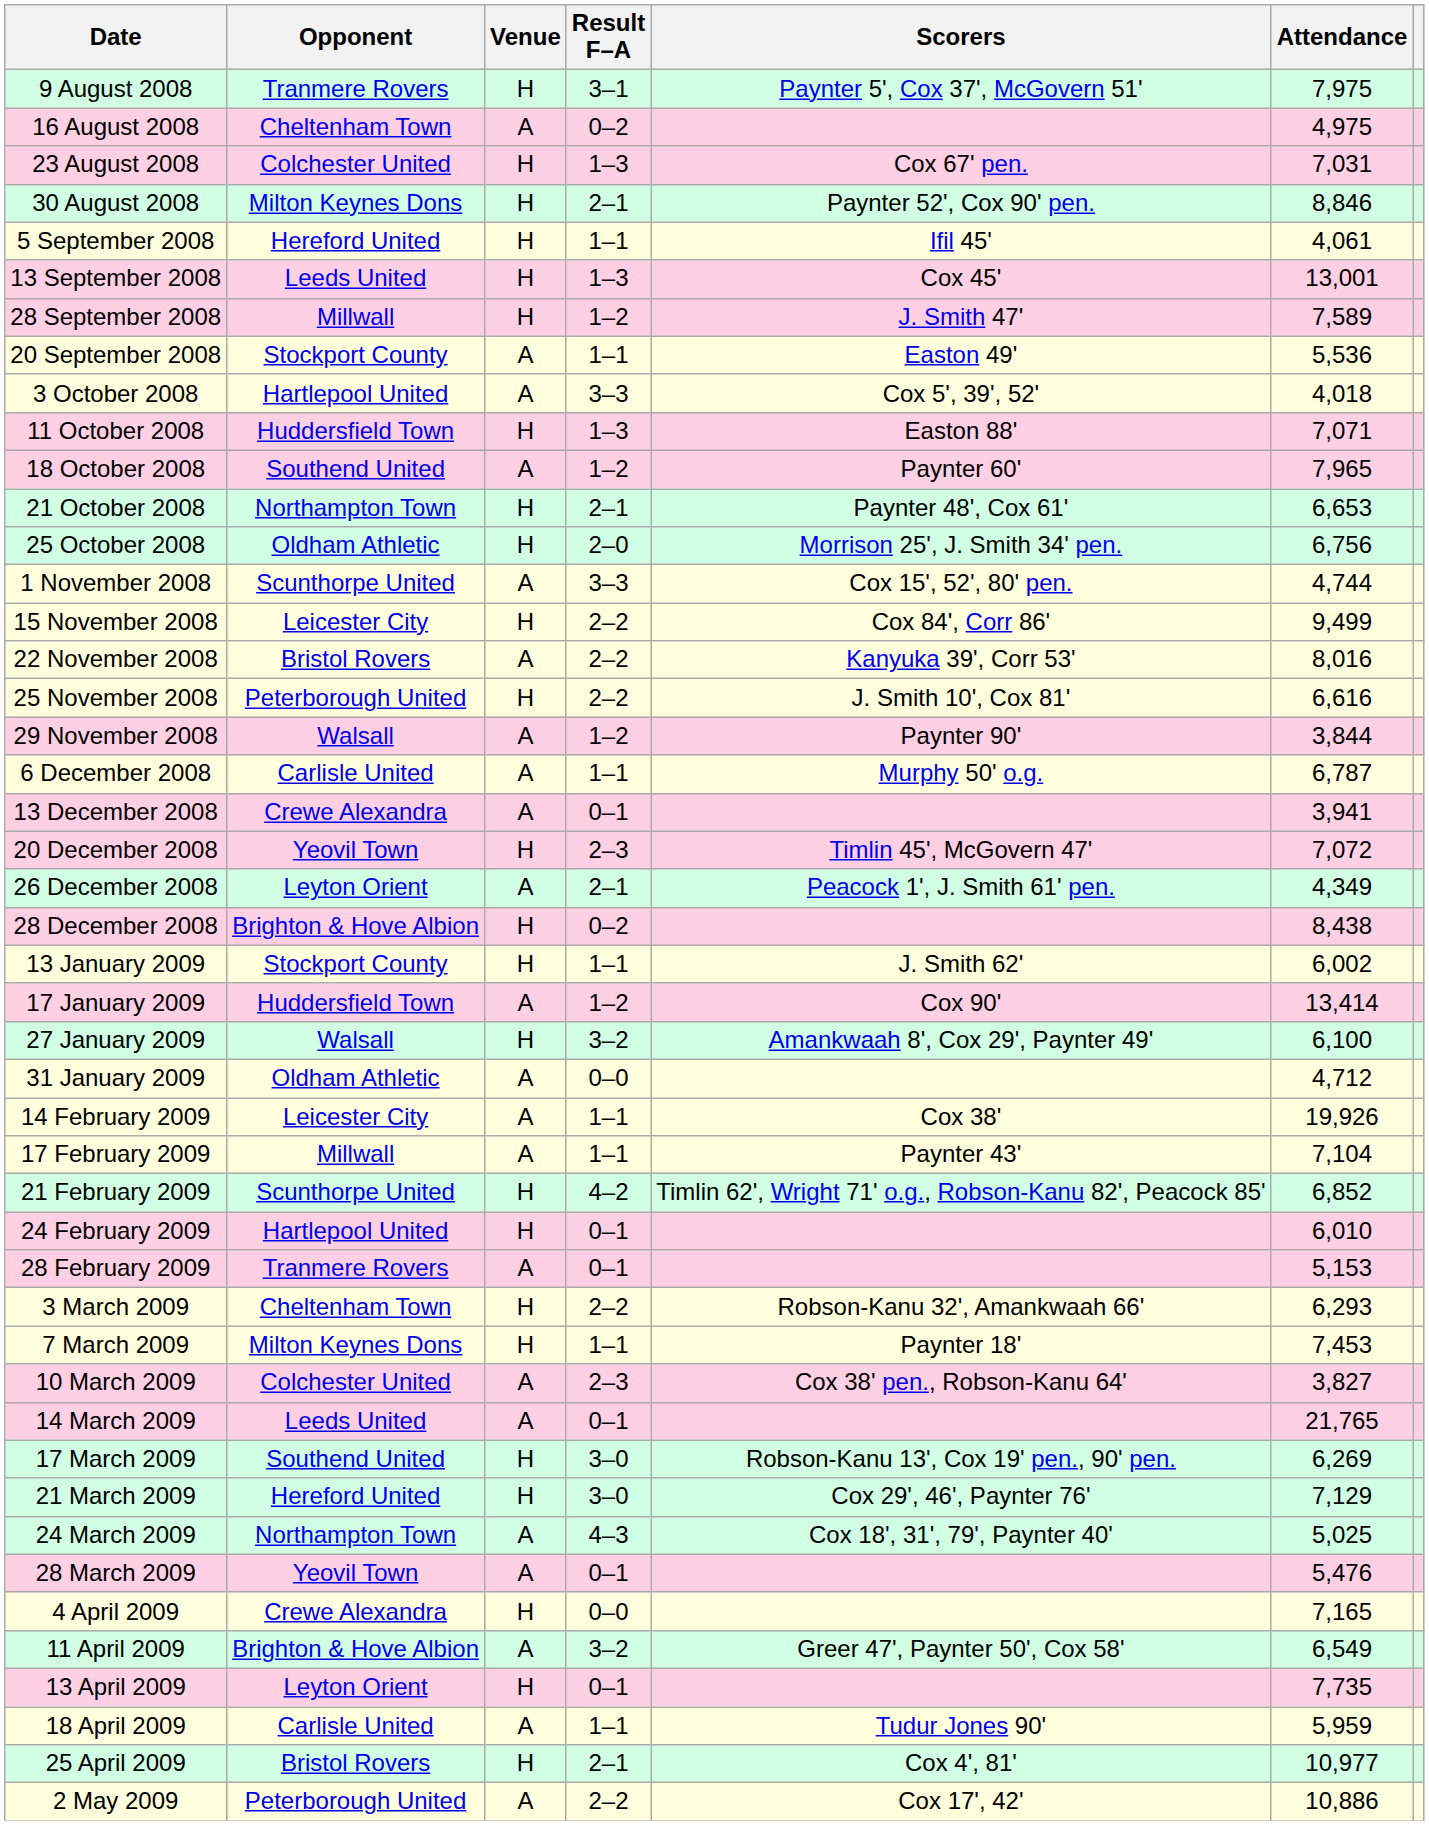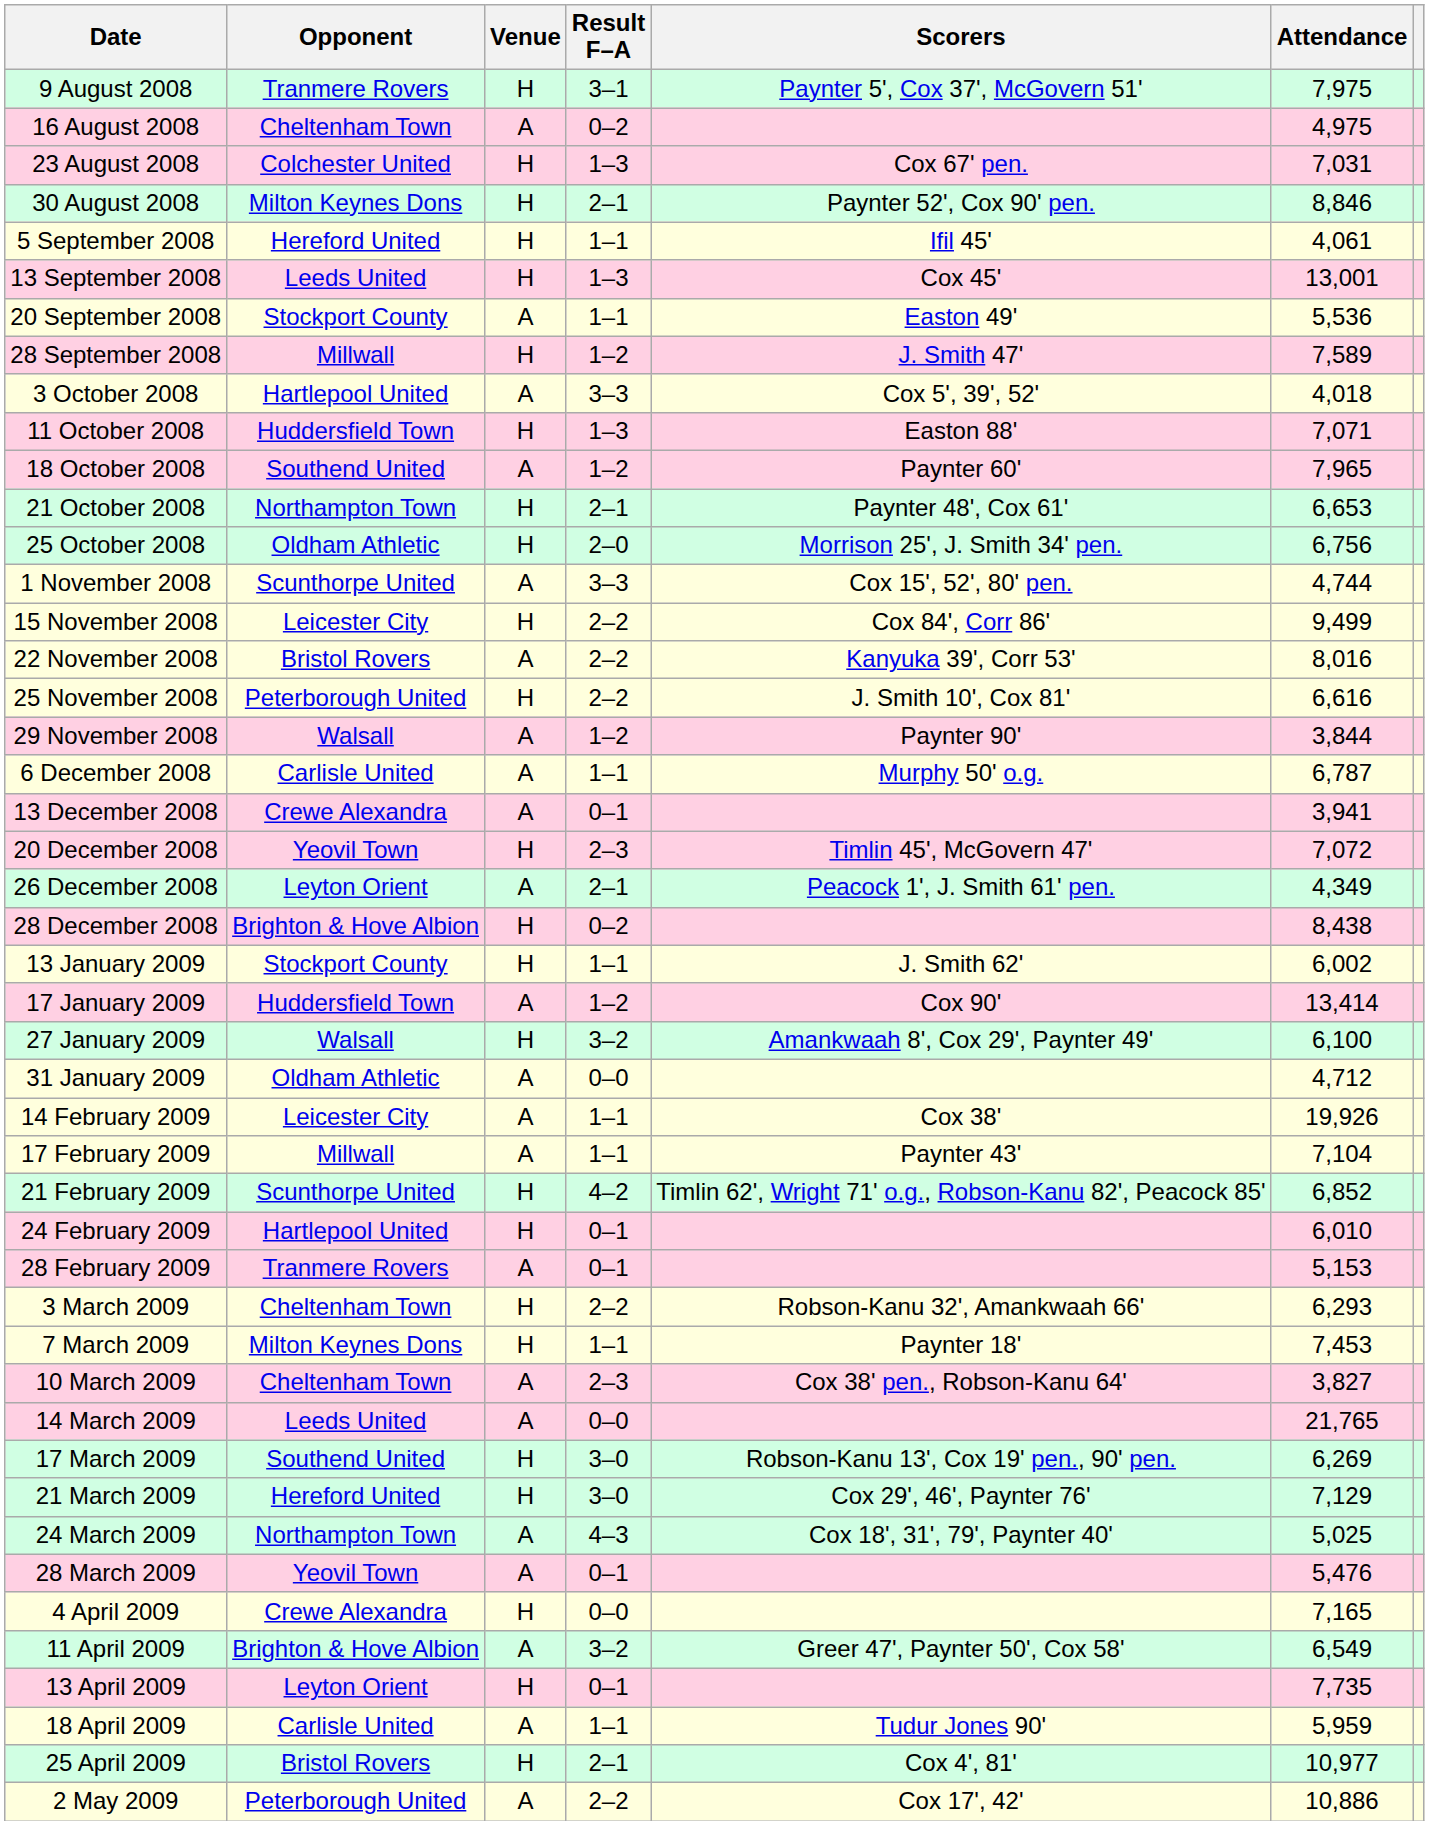rows swapped: 20 September 2008 <-> 28 September 2008
10 March 2009 | Opponent: Colchester United -> Cheltenham Town
14 March 2009 | Result F–A: 0–1 -> 0–0
